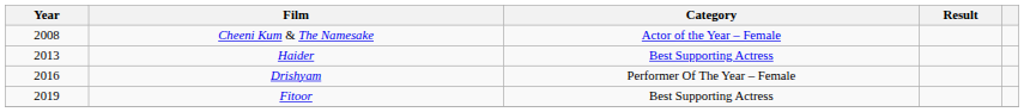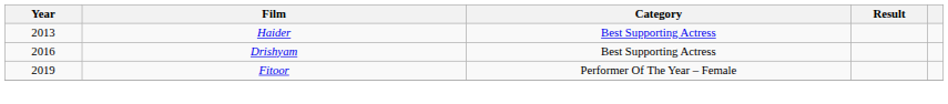- row: 2008 | Cheeni Kum & The Namesake | Actor of the Year – Female
Drishyam | Category: Performer Of The Year – Female -> Best Supporting Actress
Fitoor | Category: Best Supporting Actress -> Performer Of The Year – Female
